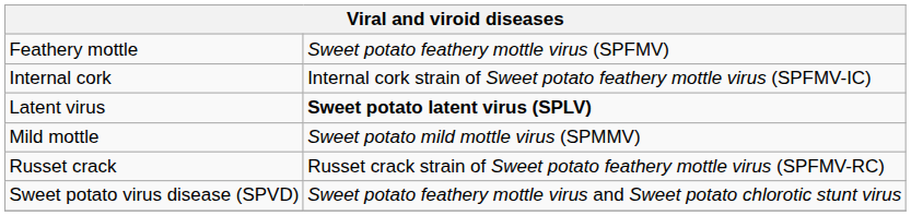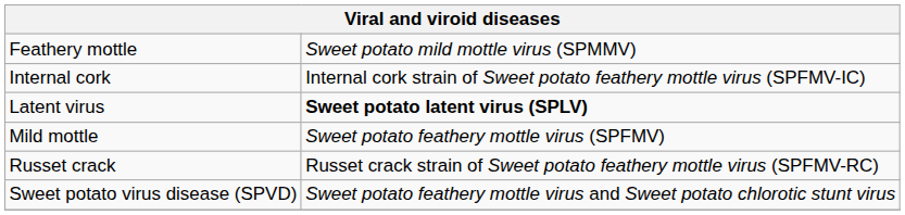Feathery mottle | column 2: Sweet potato feathery mottle virus (SPFMV) -> Sweet potato mild mottle virus (SPMMV)
Mild mottle | column 2: Sweet potato mild mottle virus (SPMMV) -> Sweet potato feathery mottle virus (SPFMV)
